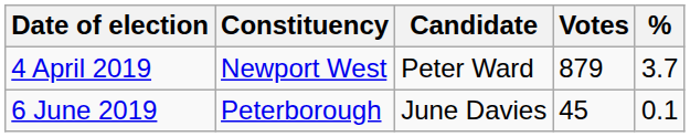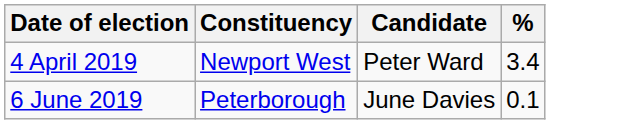- column: Votes | 879 | 45
4 April 2019 | %: 3.7 -> 3.4
